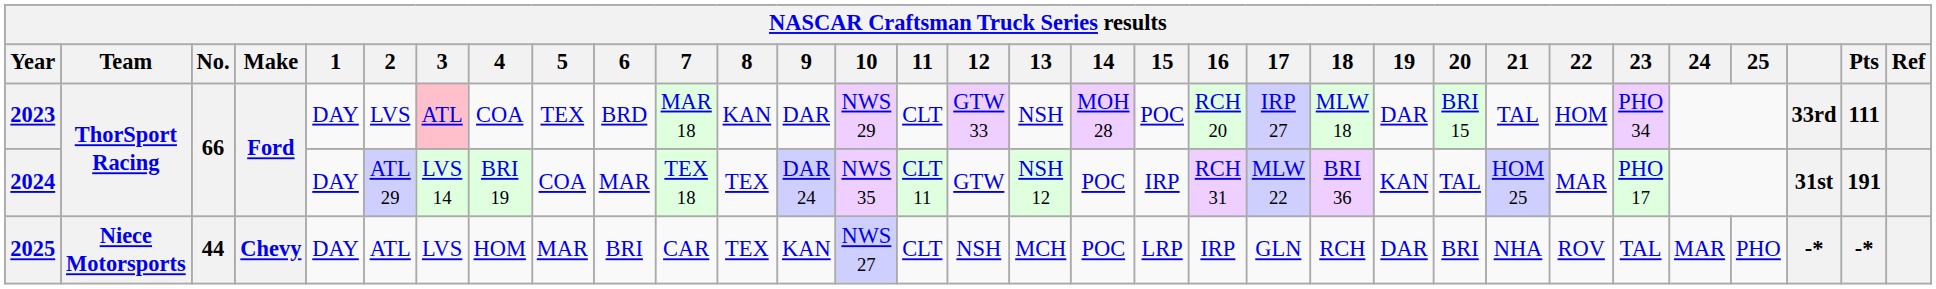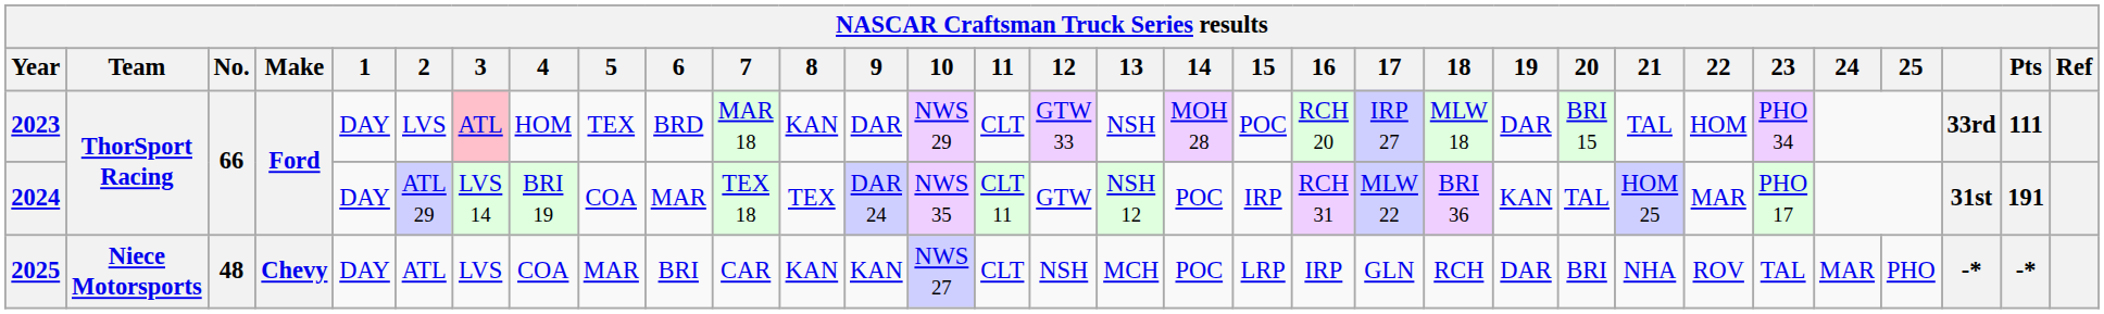2023 | 4: COA -> HOM
2025 | No.: 44 -> 48
2025 | 4: HOM -> COA
2025 | 8: TEX -> KAN
